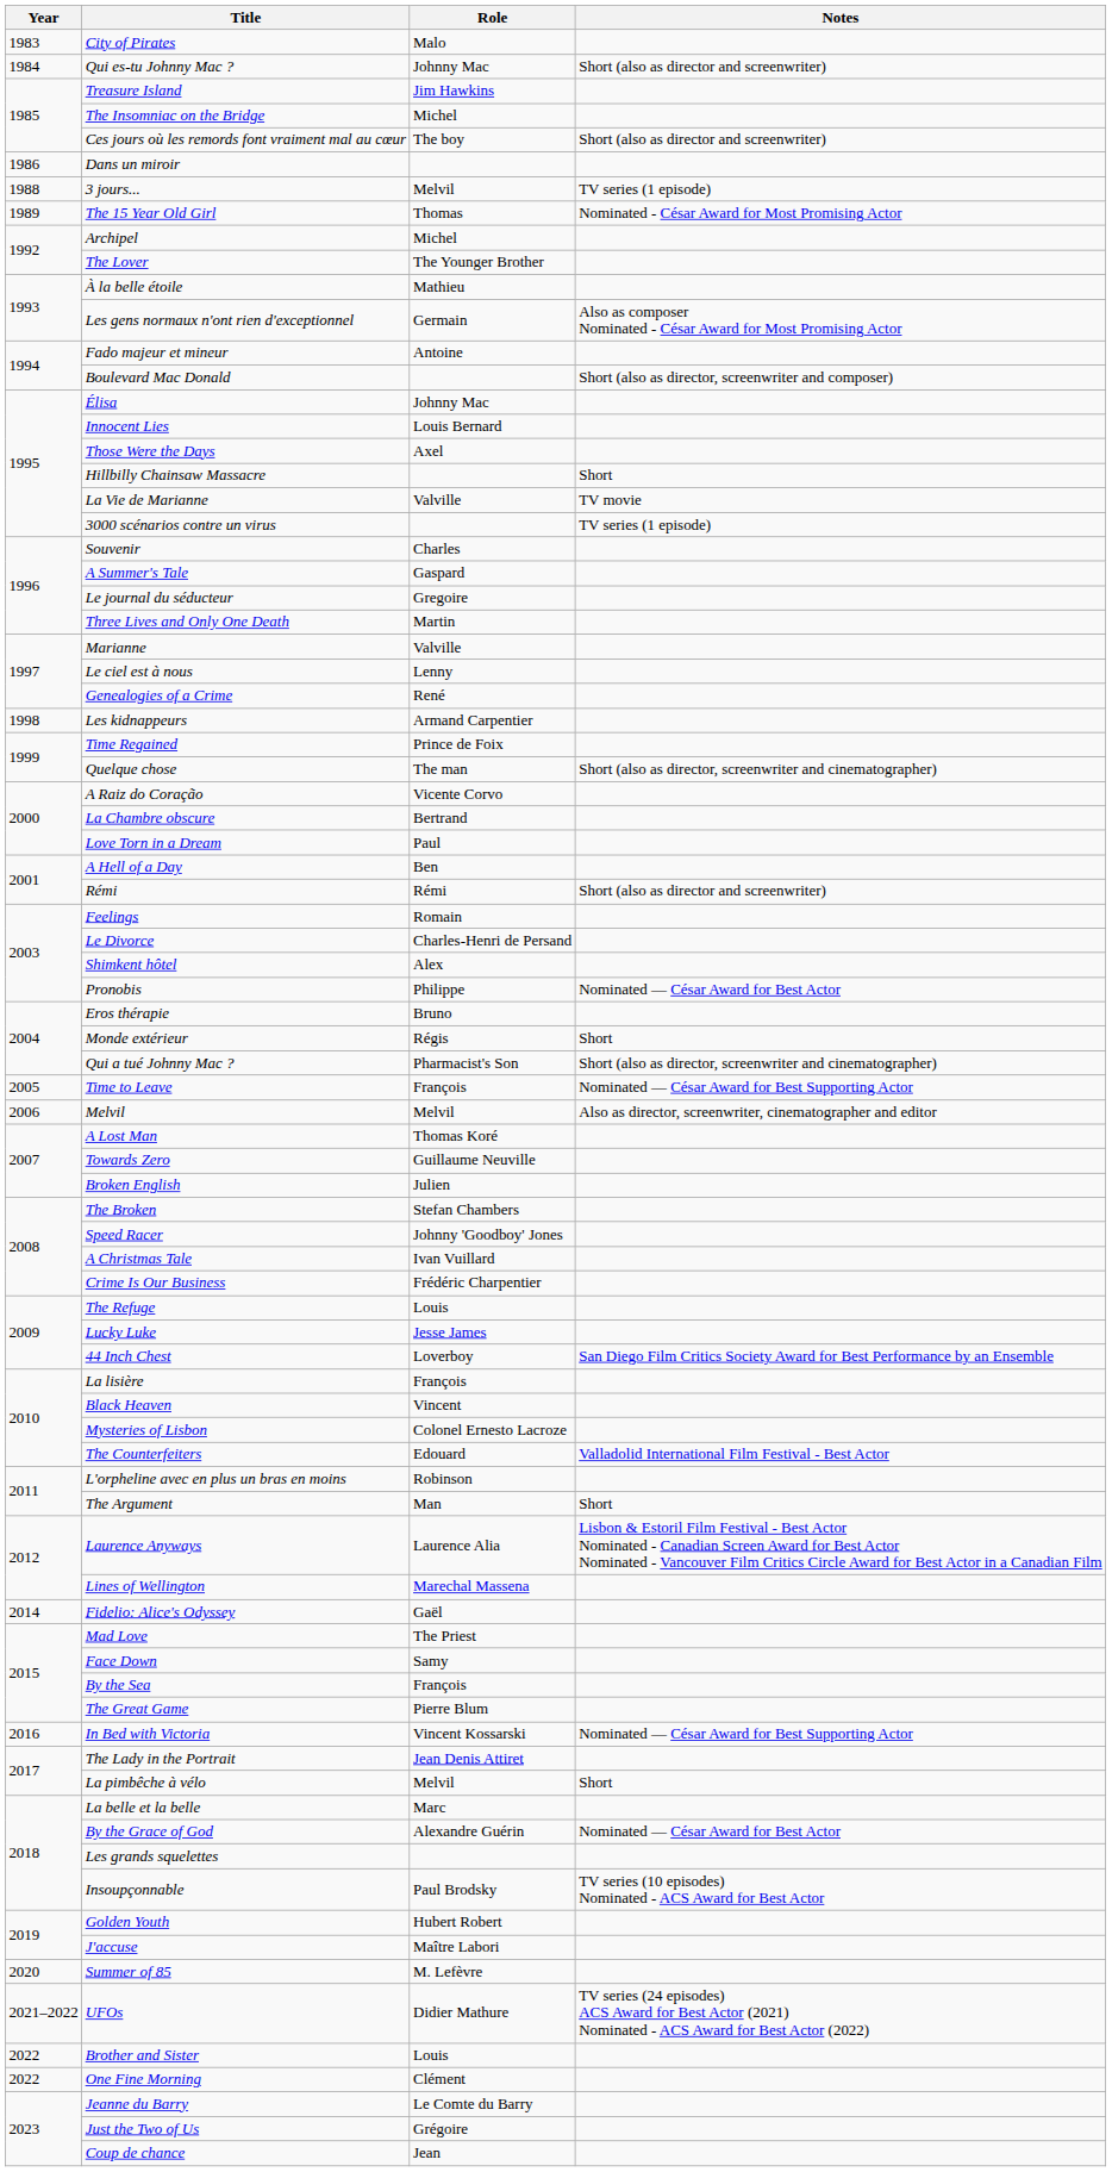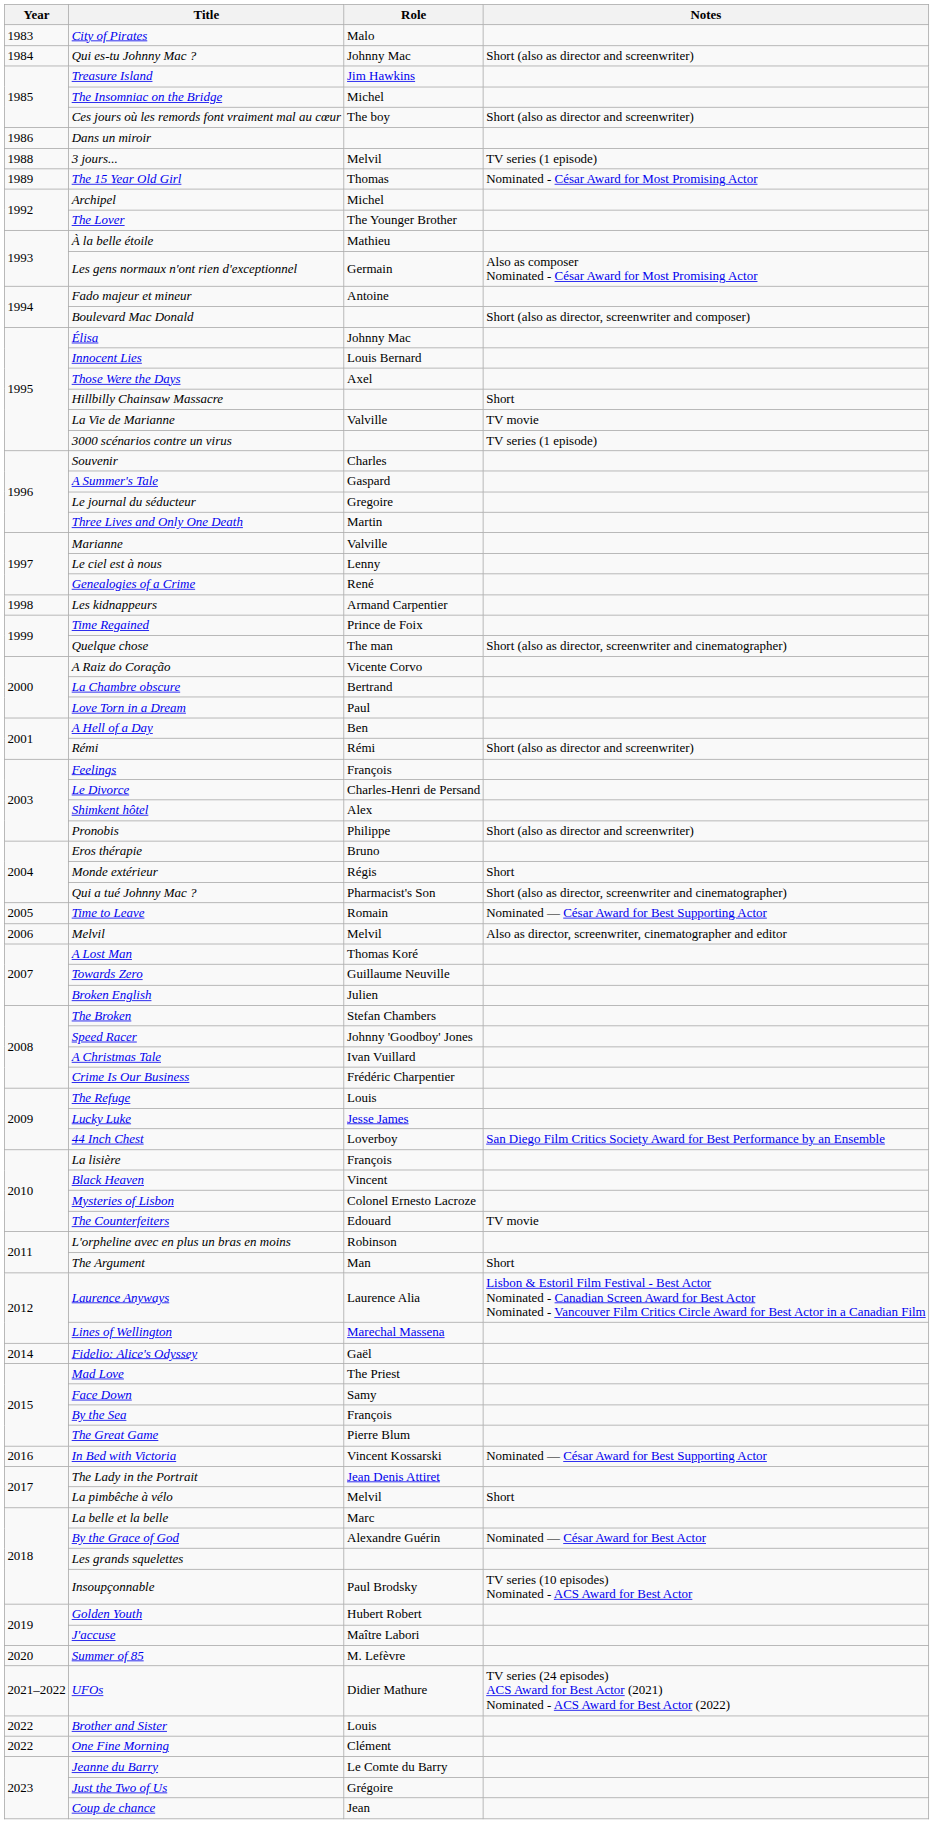Feelings | Role: Romain -> François
Pronobis | Notes: Nominated — César Award for Best Actor -> Short (also as director and screenwriter)
Time to Leave | Role: François -> Romain
The Counterfeiters | Notes: Valladolid International Film Festival - Best Actor -> TV movie
